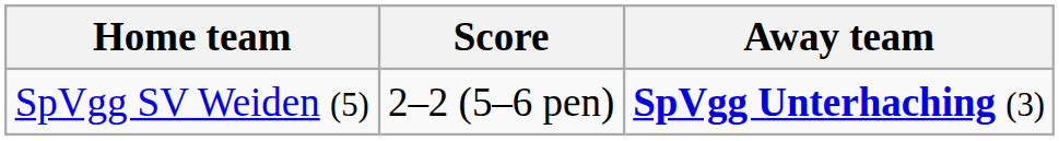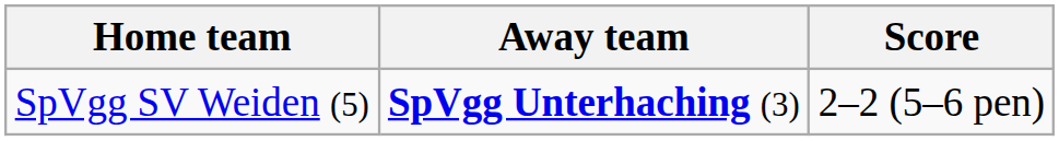columns swapped: Away team <-> Score
